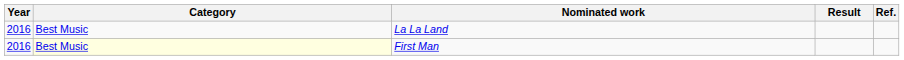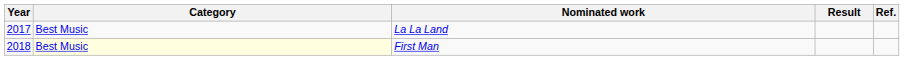La La Land | Year: 2016 -> 2017
First Man | Year: 2016 -> 2018
